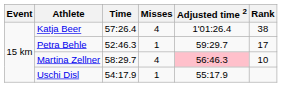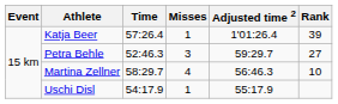Katja Beer | Misses: 4 -> 1
Katja Beer | Rank: 38 -> 39
Petra Behle | Misses: 1 -> 3
Petra Behle | Rank: 17 -> 27
Martina Zellner | Adjusted time 2: pink background -> no background
